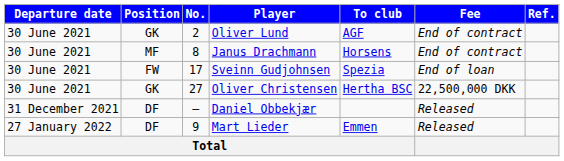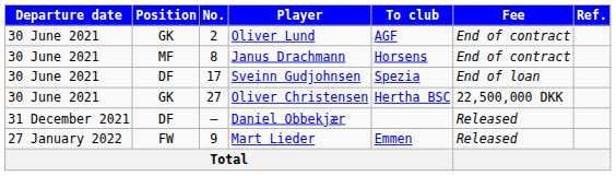Sveinn Gudjohnsen | Position: FW -> DF
Mart Lieder | Position: DF -> FW
